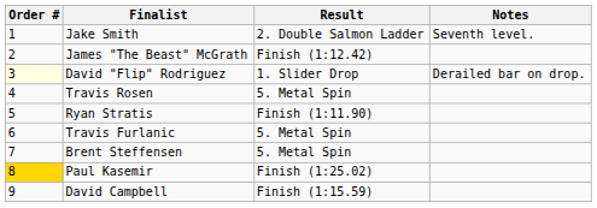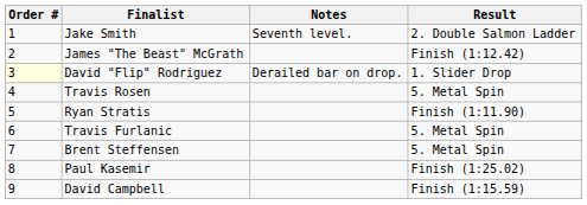columns swapped: Result <-> Notes
Paul Kasemir | Order #: gold background -> no background
